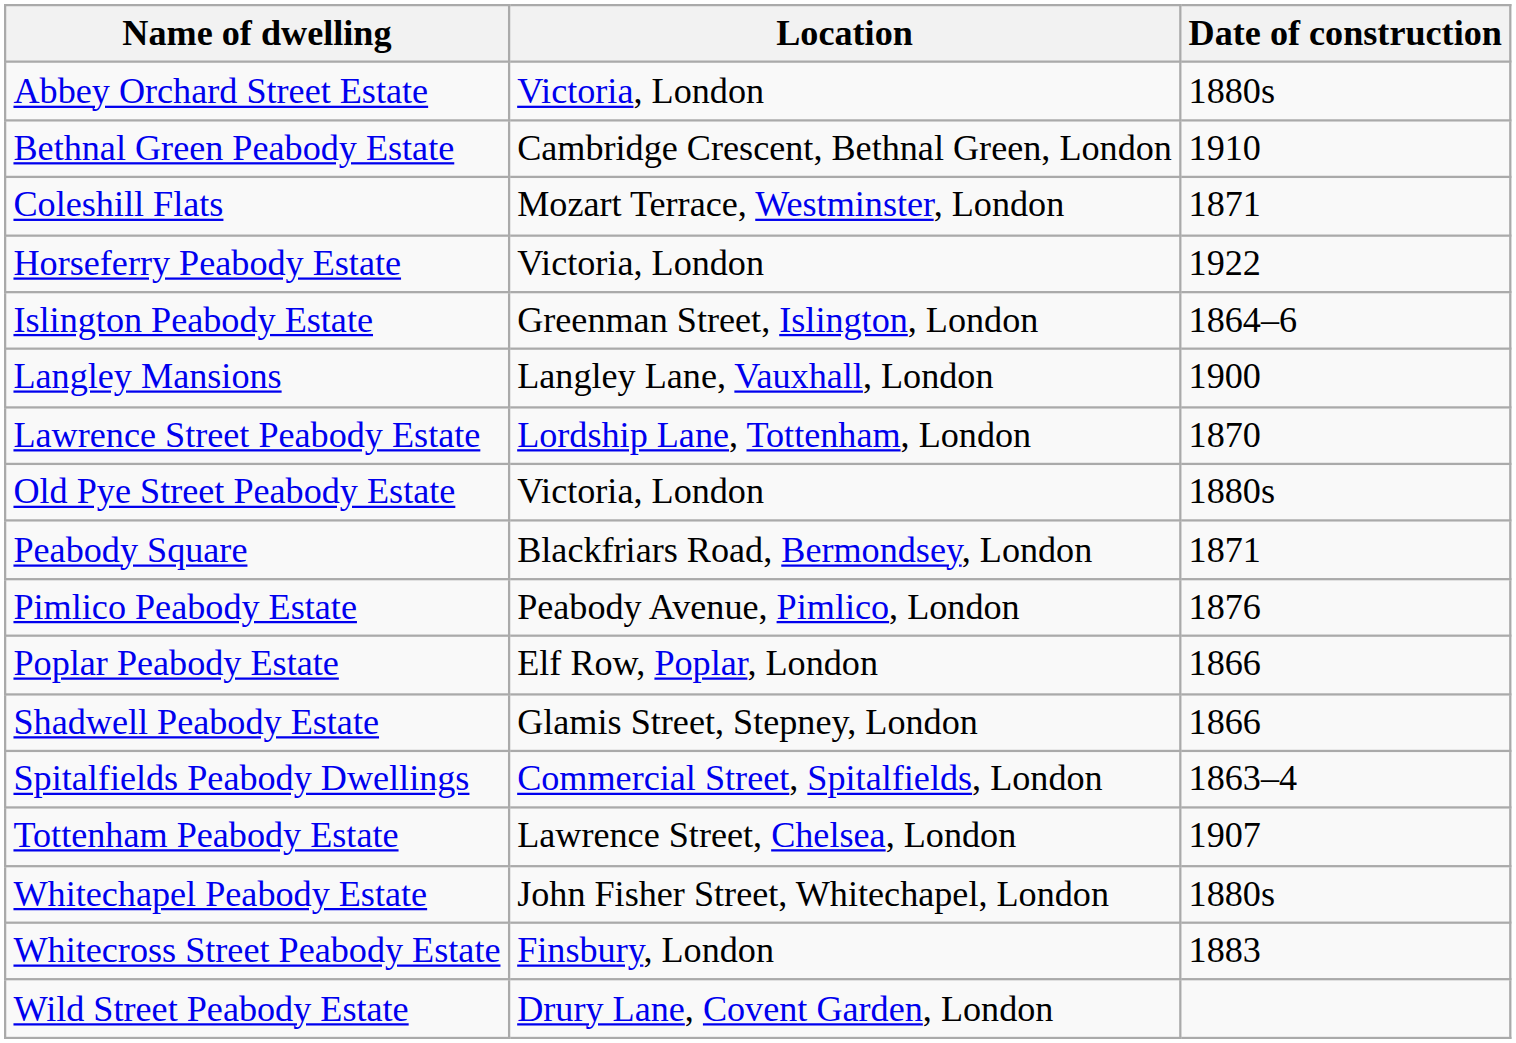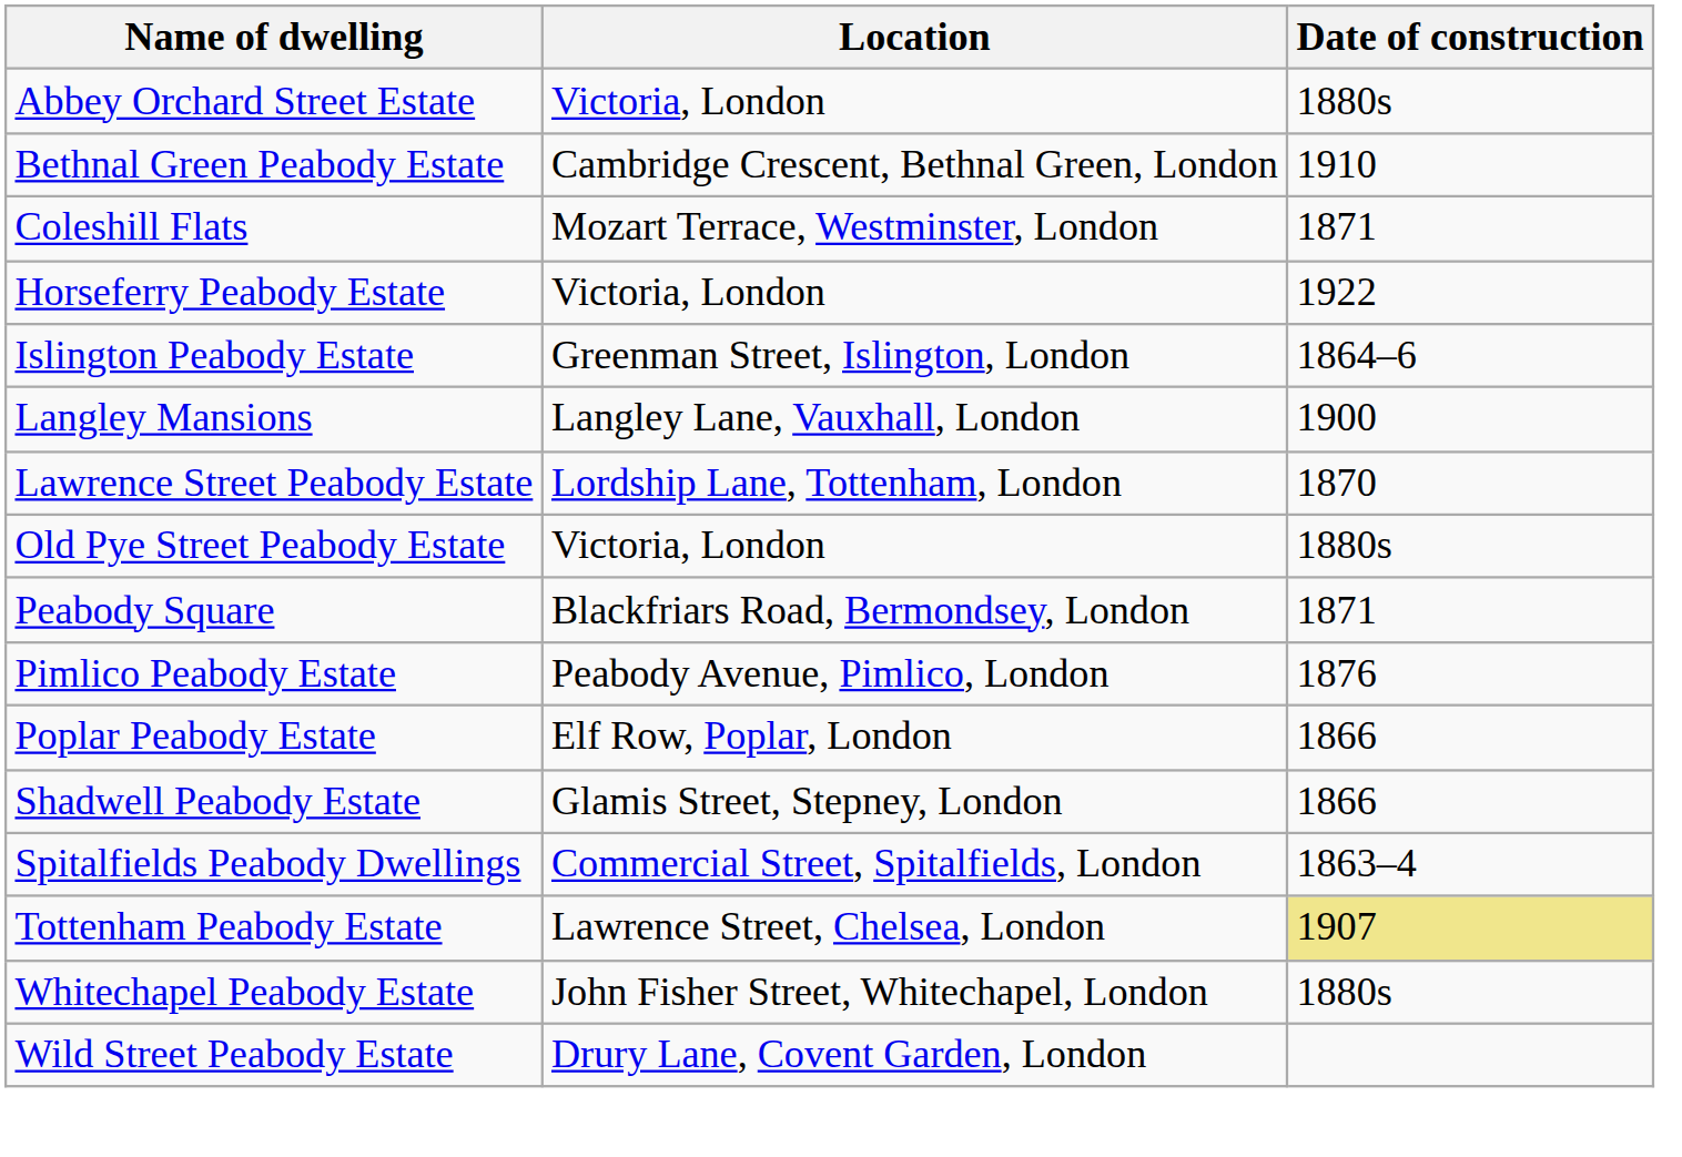Tottenham Peabody Estate | Date of construction: no background -> khaki background
- row: Whitecross Street Peabody Estate | Finsbury, London | 1883
